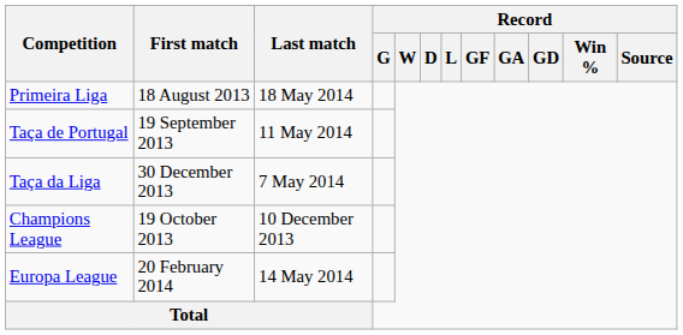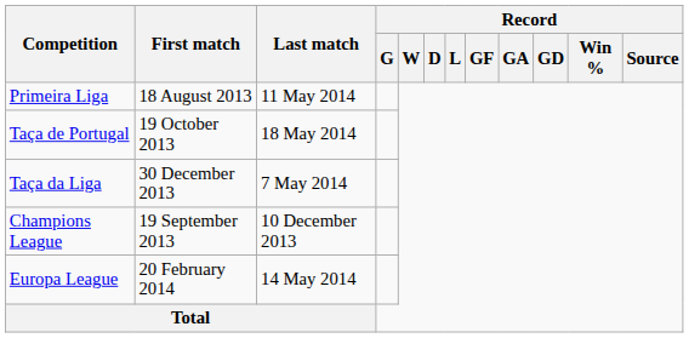Primeira Liga | Last match: 18 May 2014 -> 11 May 2014
Taça de Portugal | First match: 19 September 2013 -> 19 October 2013
Taça de Portugal | Last match: 11 May 2014 -> 18 May 2014
Champions League | First match: 19 October 2013 -> 19 September 2013
